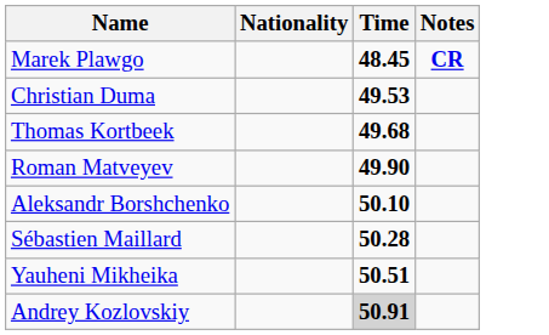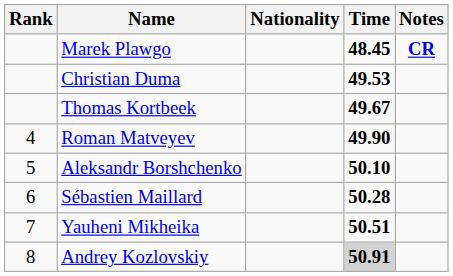+ column: Rank | 4 | 5 | 6 | 7 | 8
Thomas Kortbeek | Time: 49.68 -> 49.67
